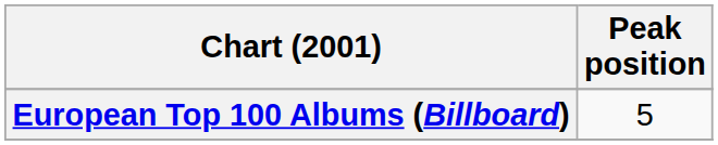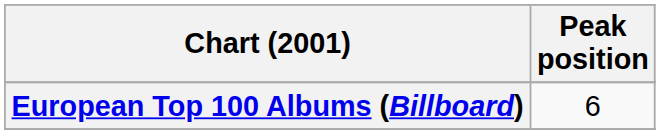European Top 100 Albums (Billboard) | Peak position: 5 -> 6
